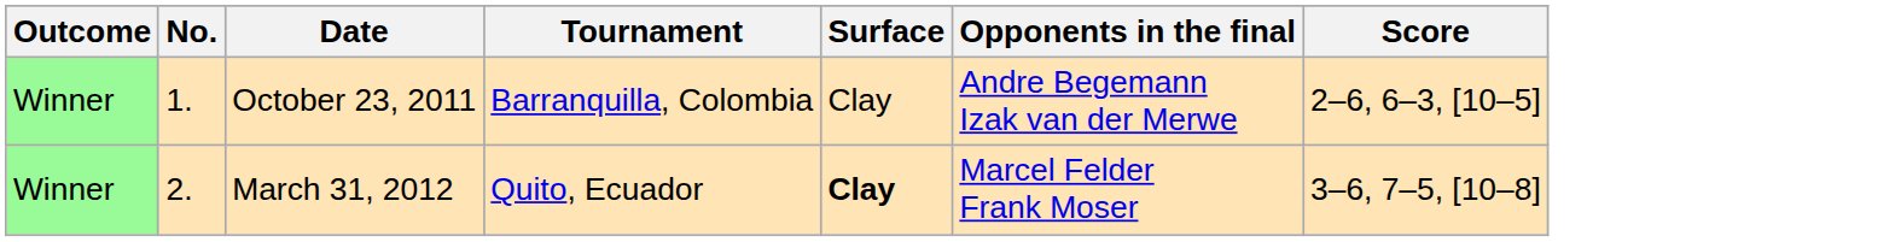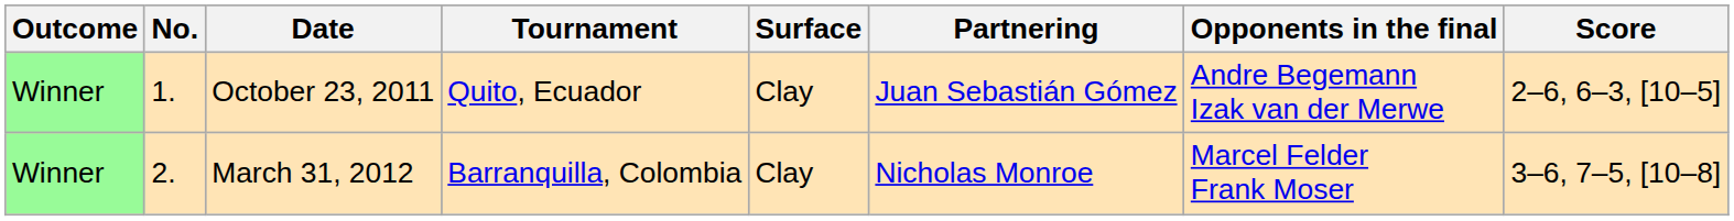+ column: Partnering | Juan Sebastián Gómez | Nicholas Monroe
October 23, 2011 | Tournament: Barranquilla, Colombia -> Quito, Ecuador
March 31, 2012 | Tournament: Quito, Ecuador -> Barranquilla, Colombia
March 31, 2012 | Surface: bold -> normal
